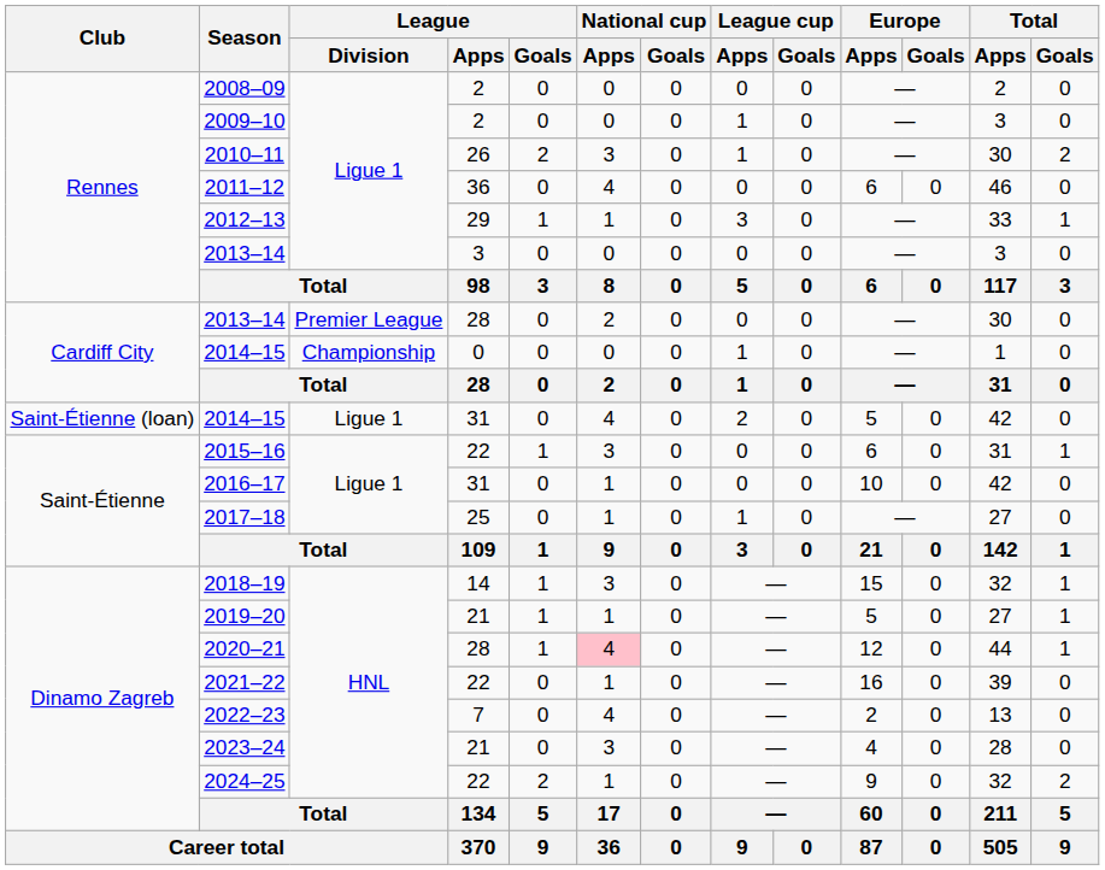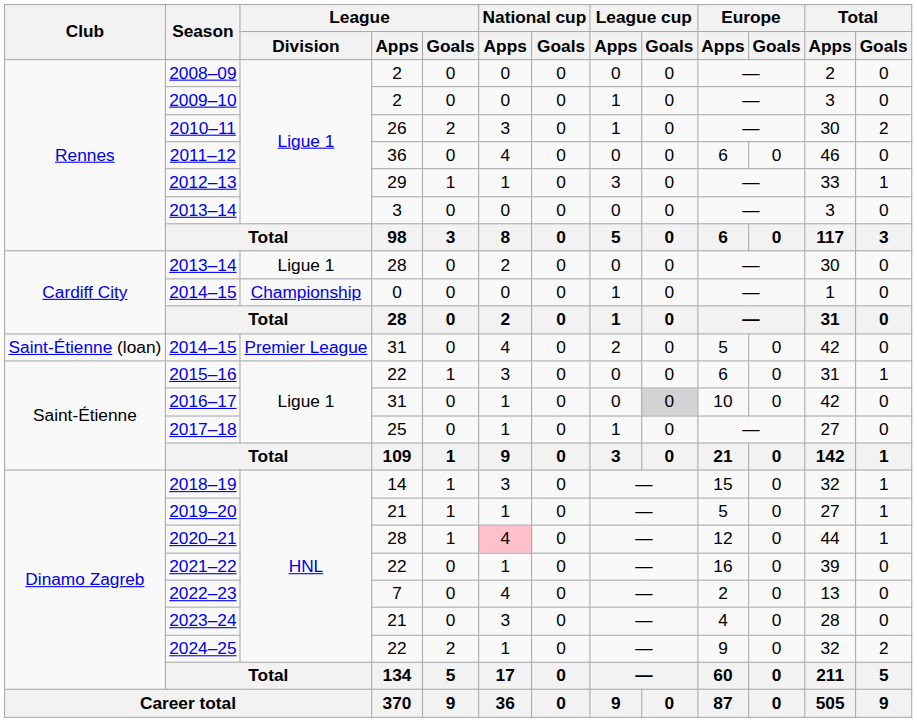2013–14 / 28 | League / Division: Premier League -> Ligue 1
2014–15 / 31 | League / Division: Ligue 1 -> Premier League
2016–17 | League cup / Goals: no background -> lightgrey background
